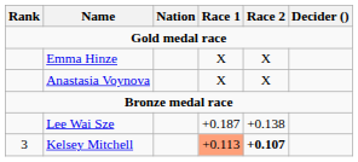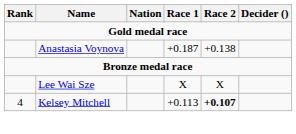- row: Emma Hinze | X | X
Anastasia Voynova | Race 1: X -> +0.187
Anastasia Voynova | Race 2: X -> +0.138
Lee Wai Sze | Race 1: +0.187 -> X
Lee Wai Sze | Race 2: +0.138 -> X
Kelsey Mitchell | Rank: 3 -> 4
Kelsey Mitchell | Race 1: lightsalmon background -> no background
